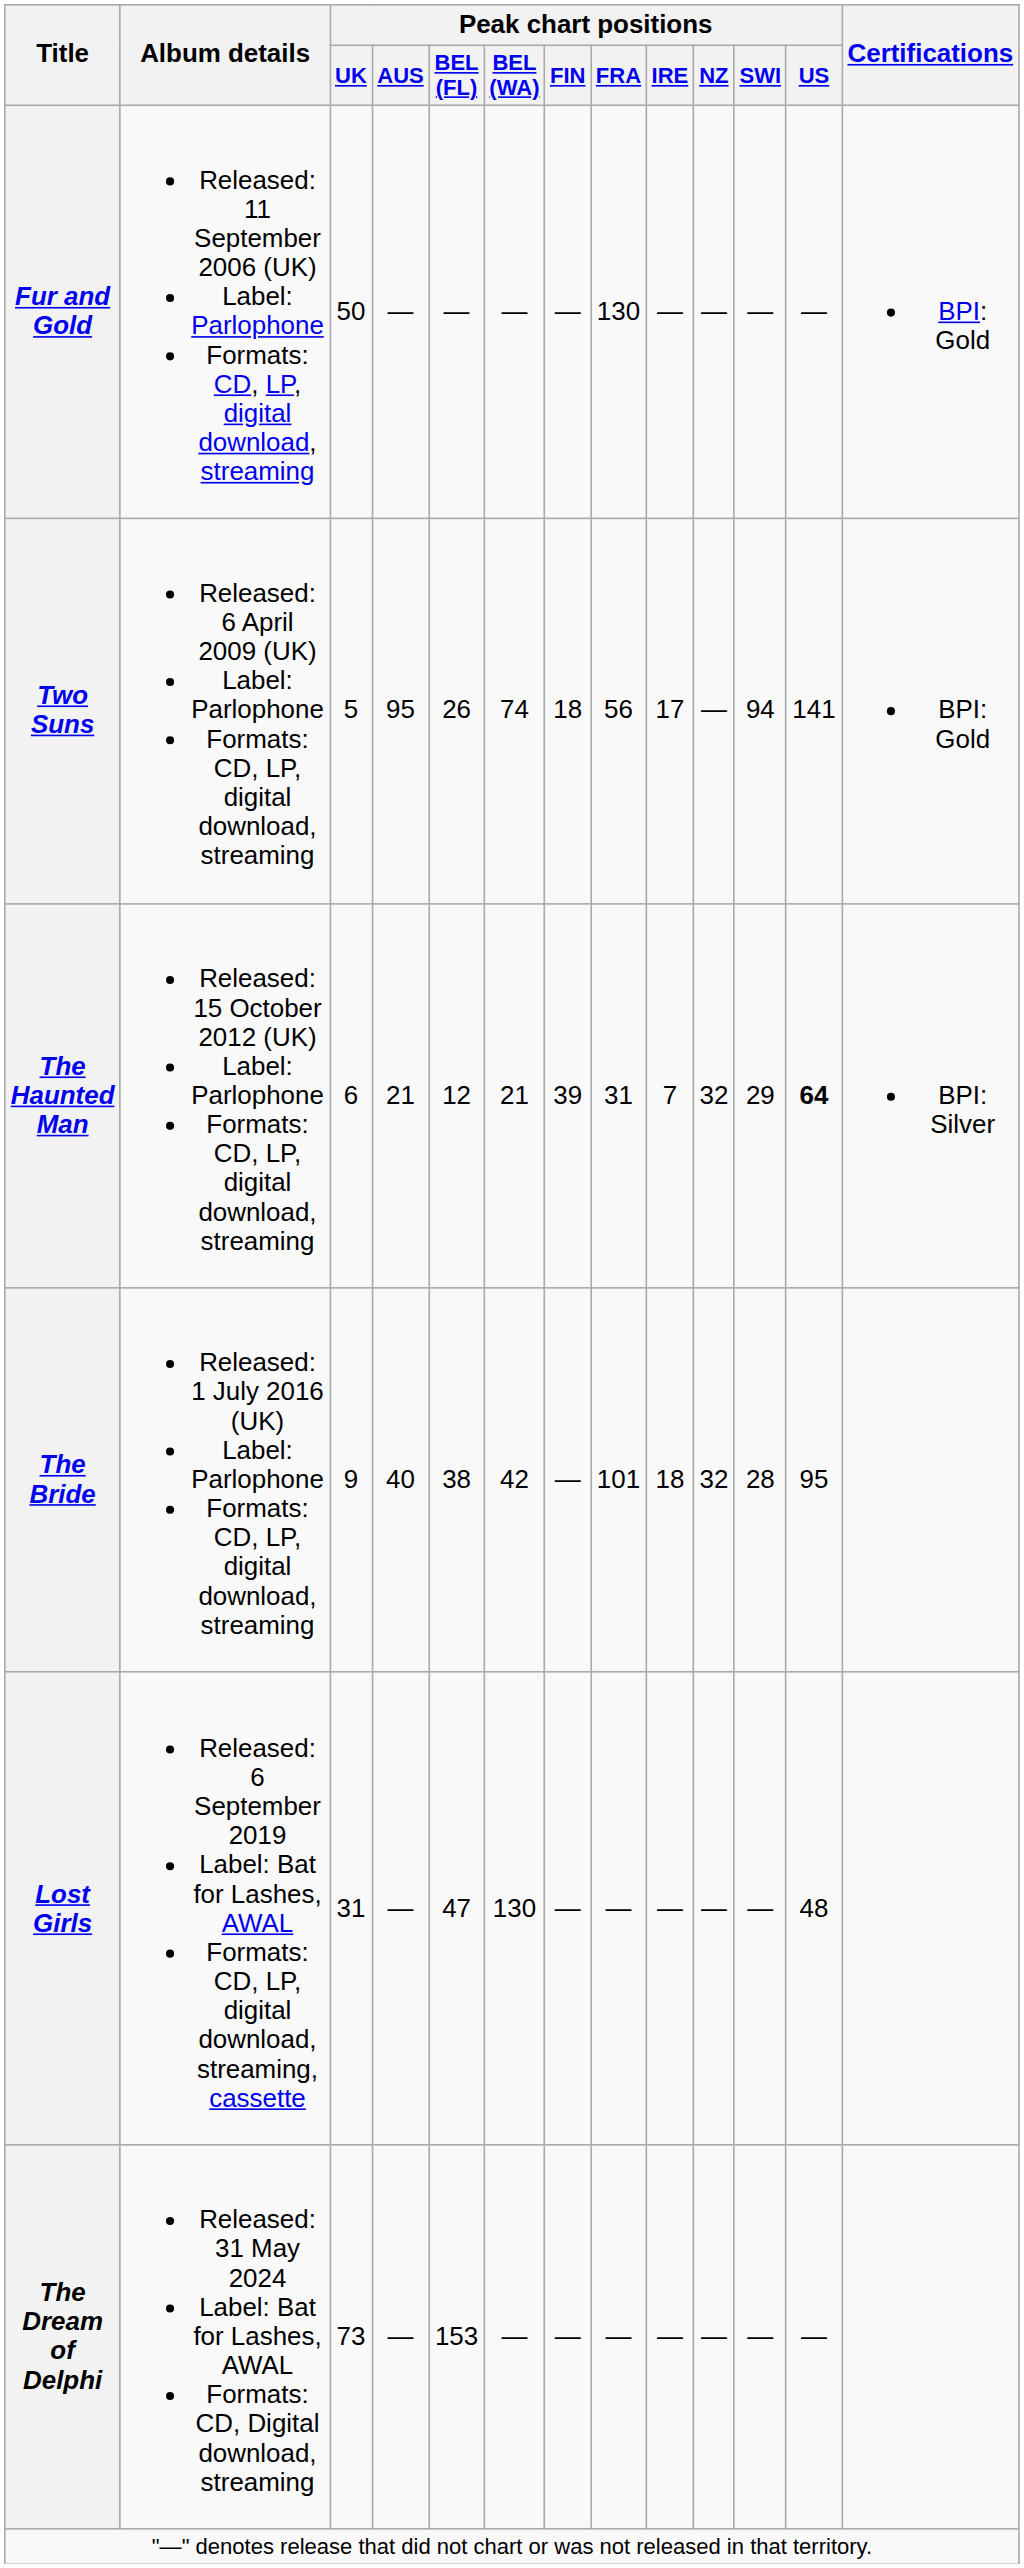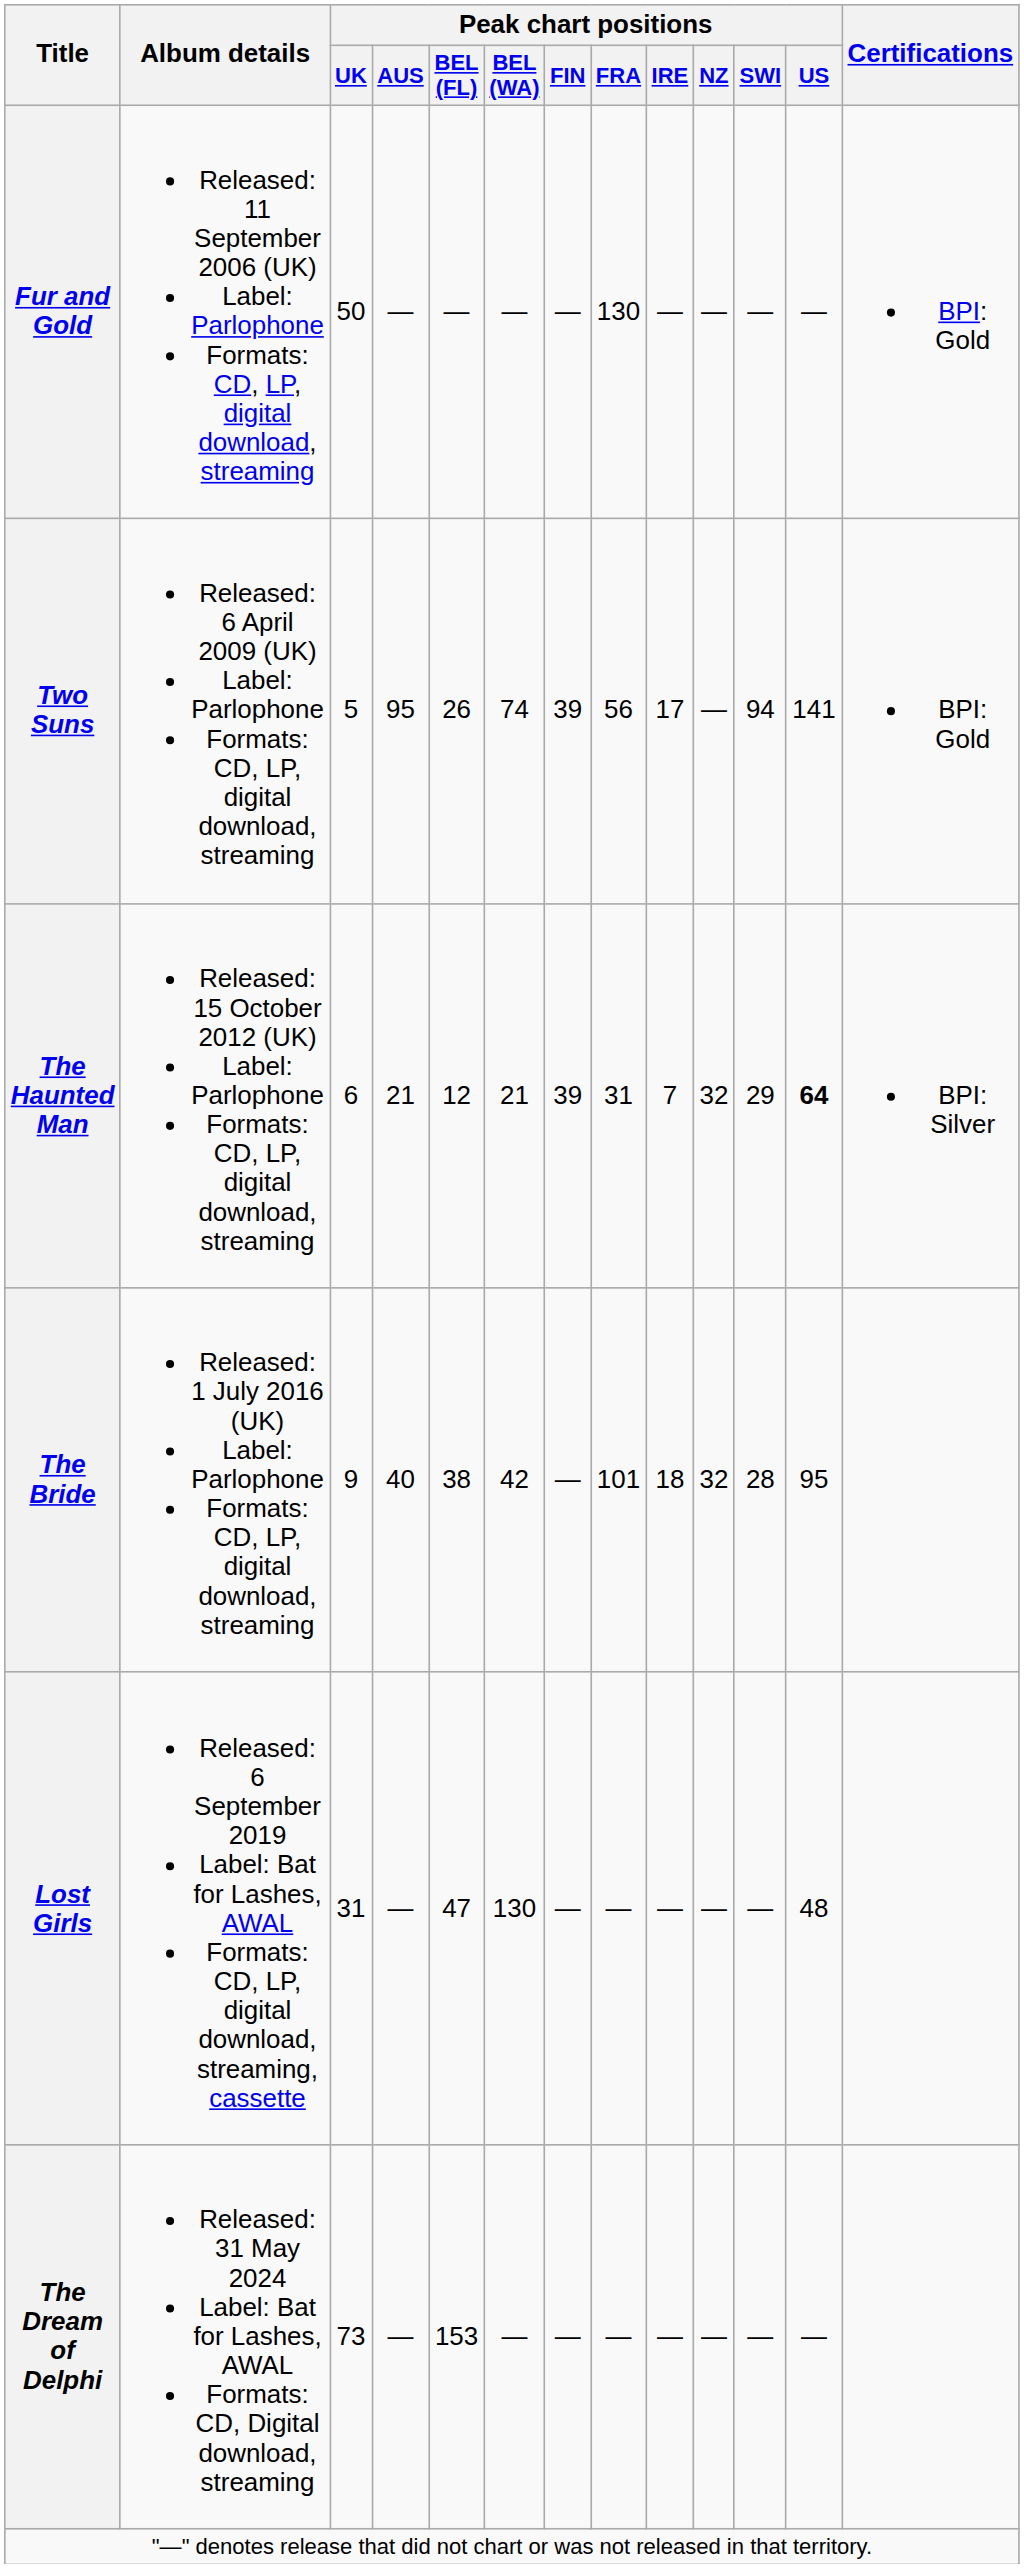Two Suns | Peak chart positions / FIN: 18 -> 39
